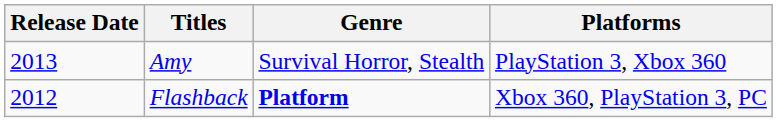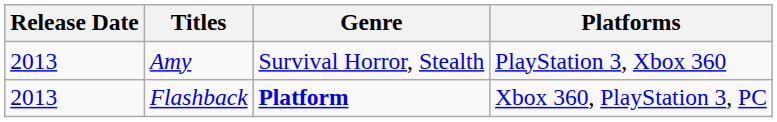Flashback | Release Date: 2012 -> 2013
